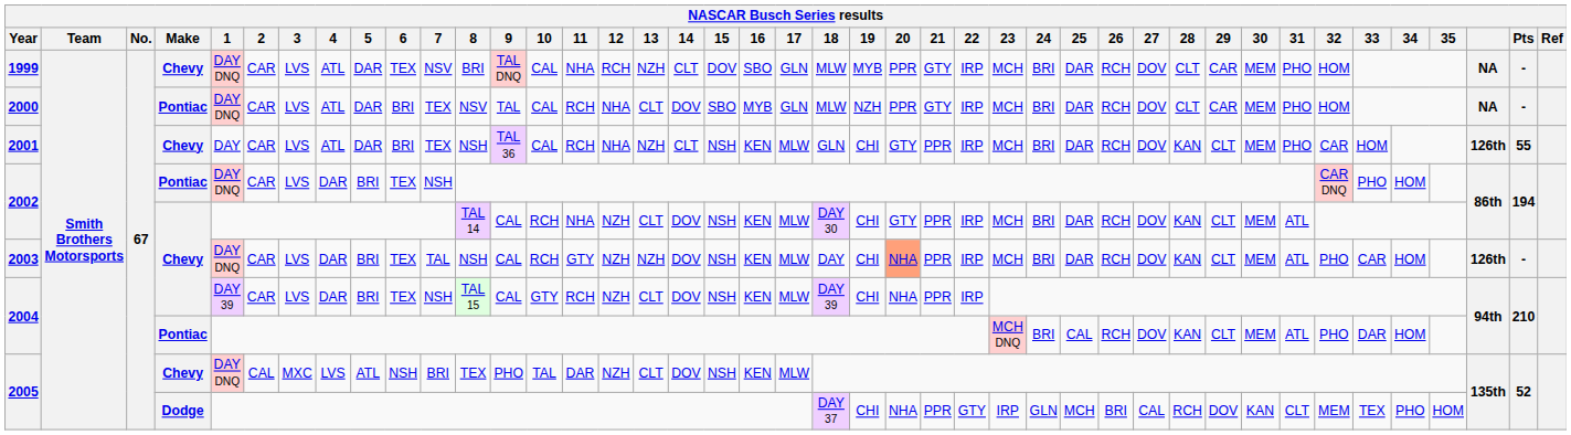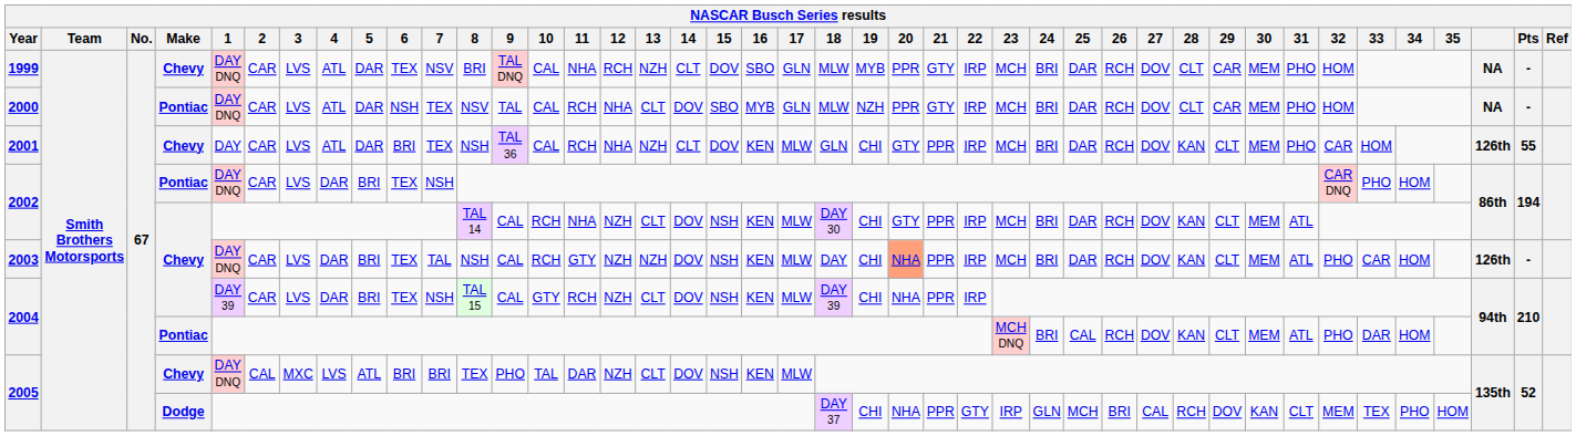2000 | 6: BRI -> NSH
2001 | 15: NSH -> DOV
2005 / Chevy | 6: NSH -> BRI
